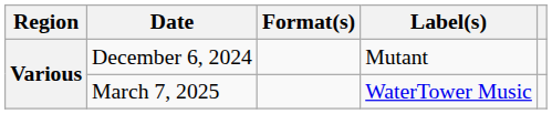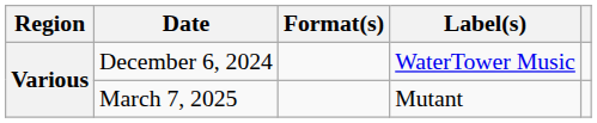December 6, 2024 | Label(s): Mutant -> WaterTower Music
March 7, 2025 | Label(s): WaterTower Music -> Mutant
